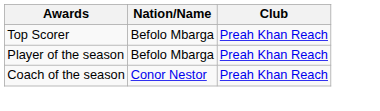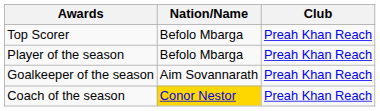+ row: Goalkeeper of the season | Aim Sovannarath | Preah Khan Reach
Coach of the season | Nation/Name: no background -> gold background
